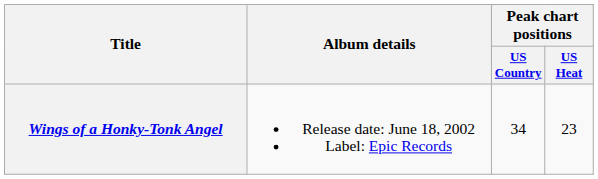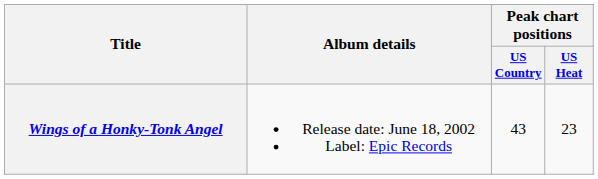Wings of a Honky-Tonk Angel | Peak chart positions / US Country: 34 -> 43
